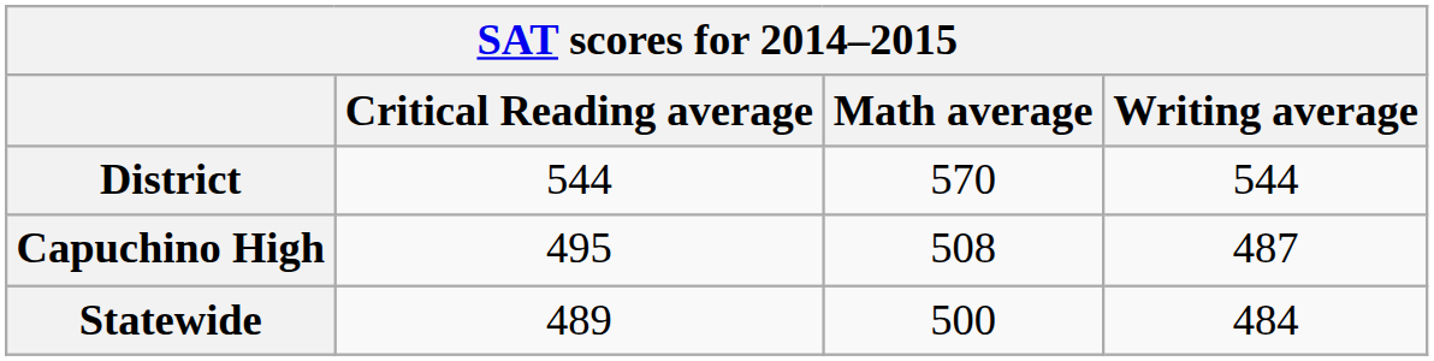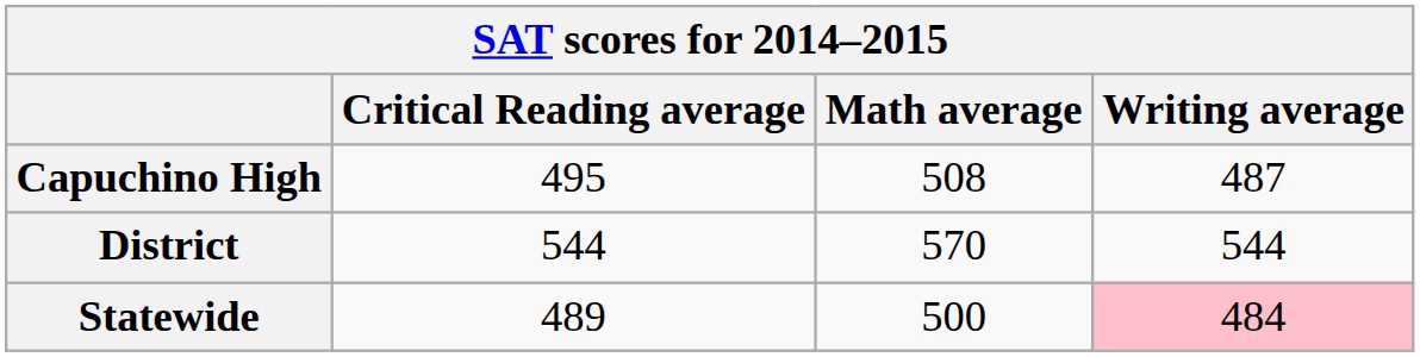rows swapped: Capuchino High <-> District
Statewide | Writing average: no background -> pink background
